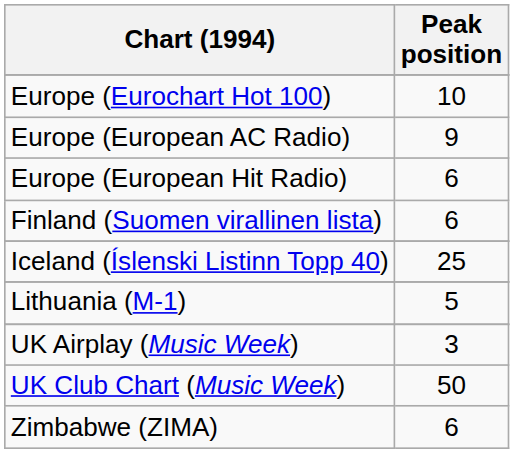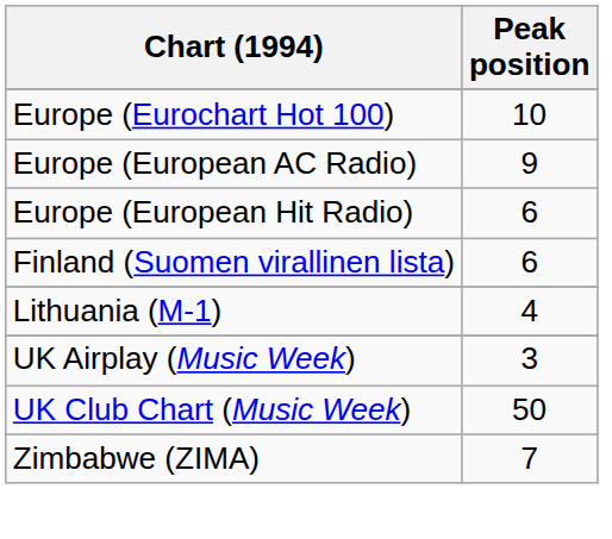- row: Iceland (Íslenski Listinn Topp 40) | 25
Lithuania (M-1) | Peak position: 5 -> 4
Zimbabwe (ZIMA) | Peak position: 6 -> 7
